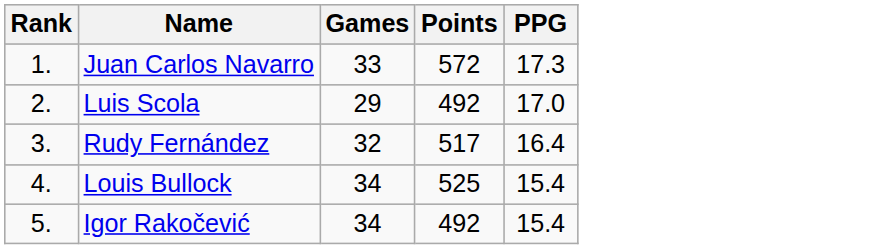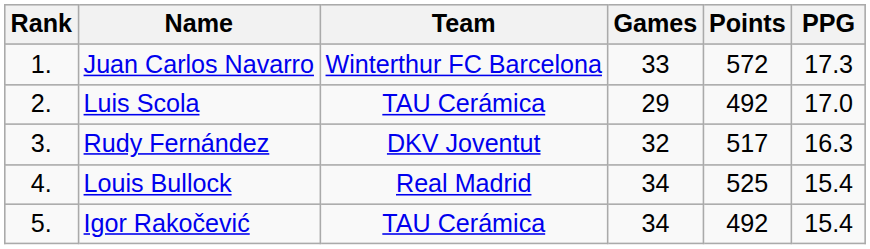+ column: Team | Winterthur FC Barcelona | TAU Cerámica | DKV Joventut | Real Madrid | TAU Cerámica
Rudy Fernández | PPG: 16.4 -> 16.3
